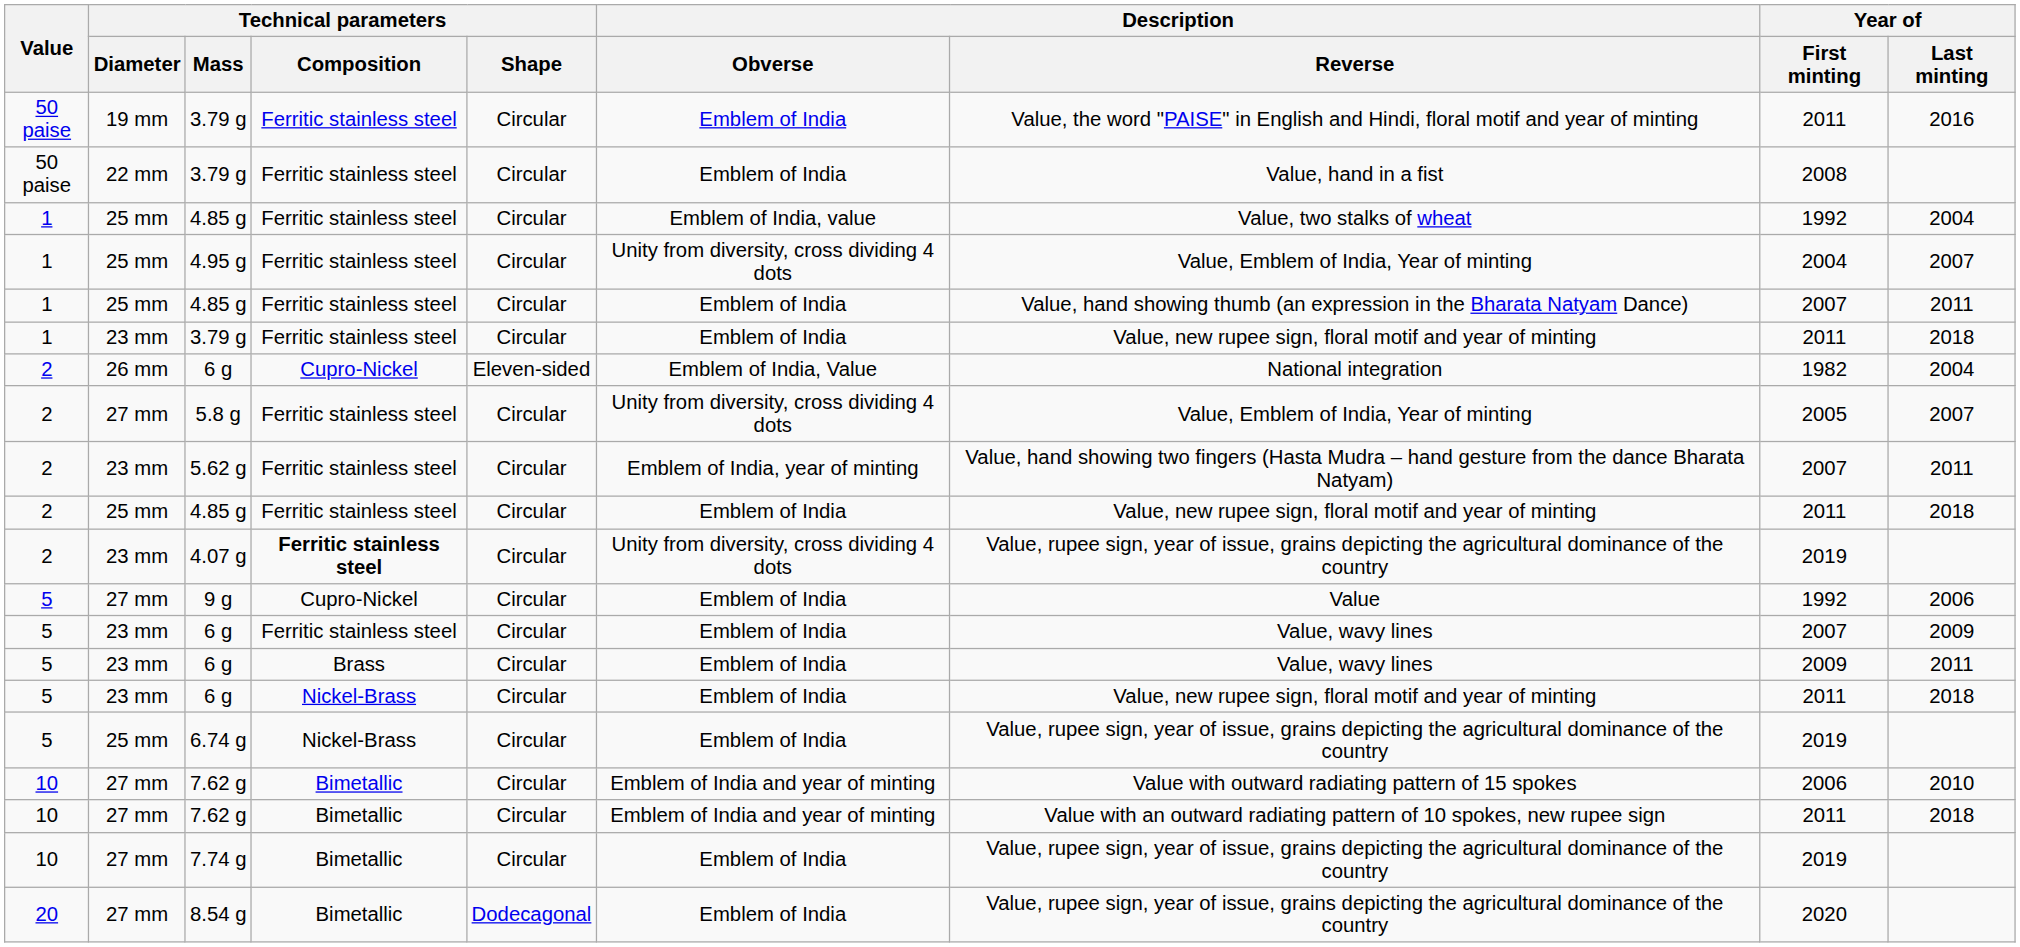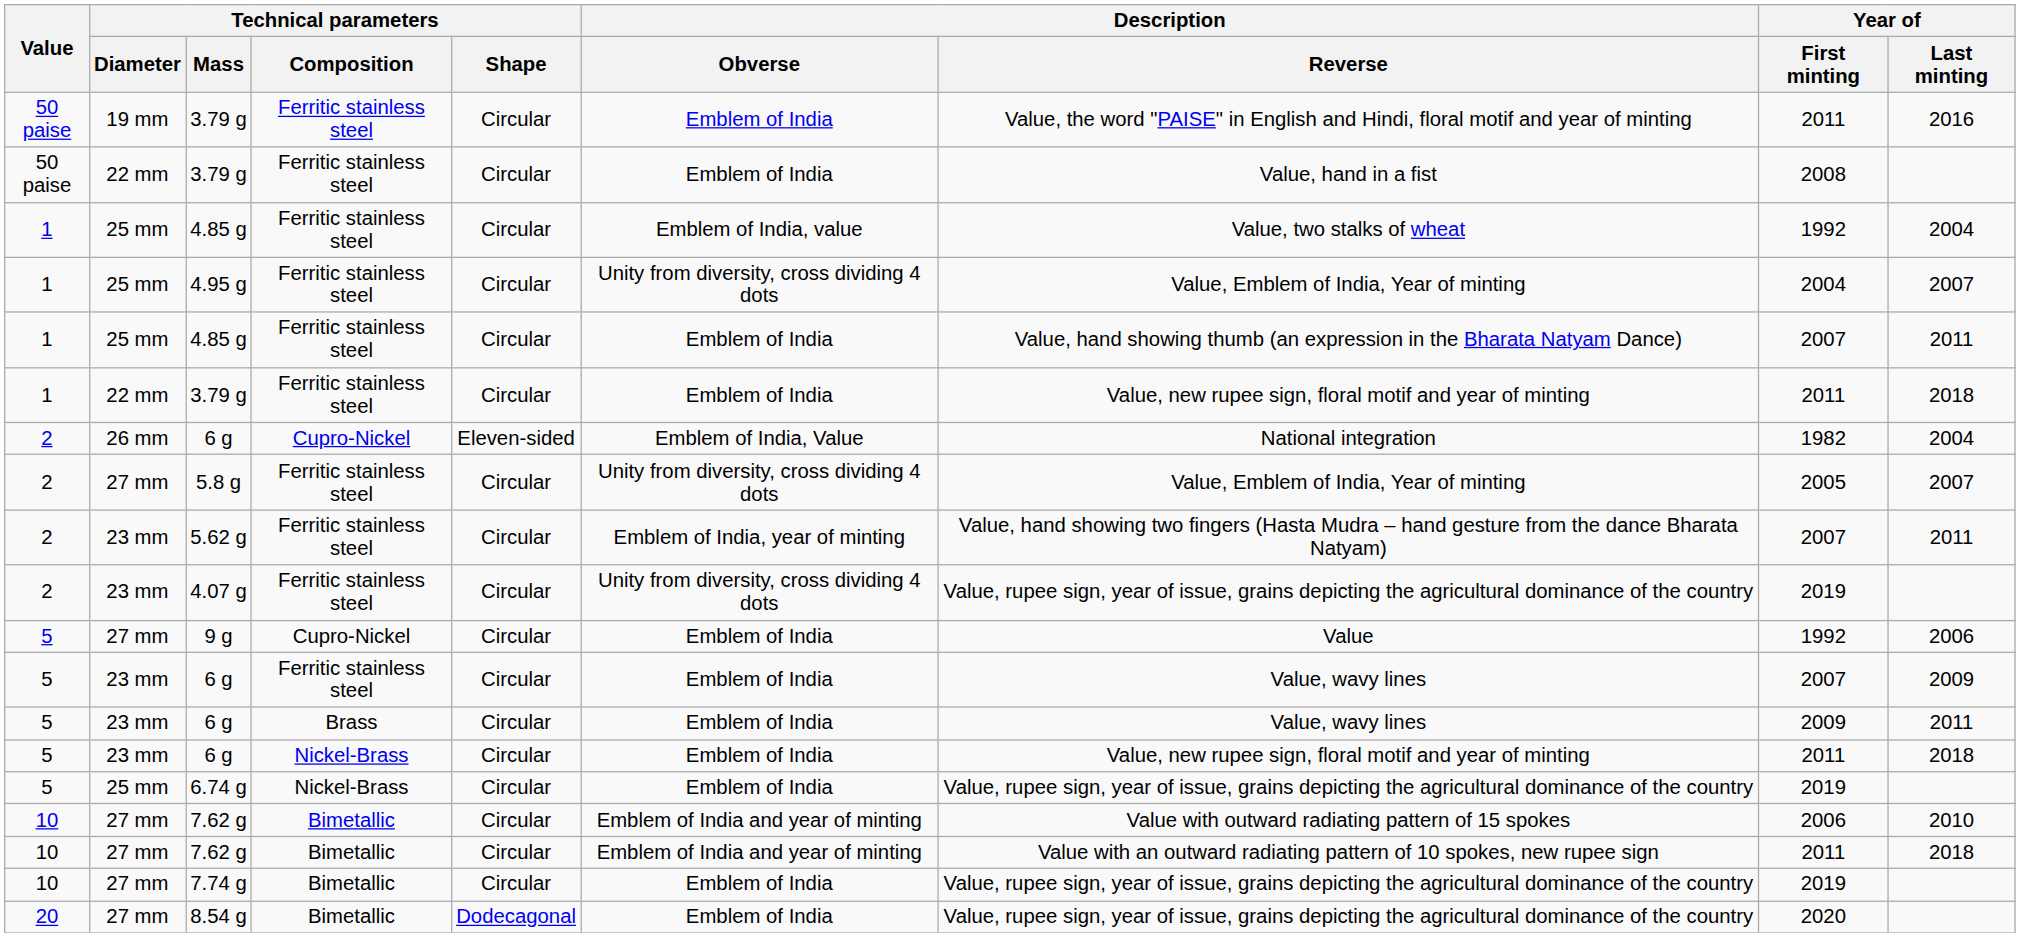1 / 3.79 g | Technical parameters / Diameter: 23 mm -> 22 mm
- row: 2 | 25 mm | 4.85 g | Ferritic stainless steel | Circular | Emblem of India | Value, new rupee sign, floral motif and year of minting | 2011 | 2018
4.07 g | Technical parameters / Composition: bold -> normal
